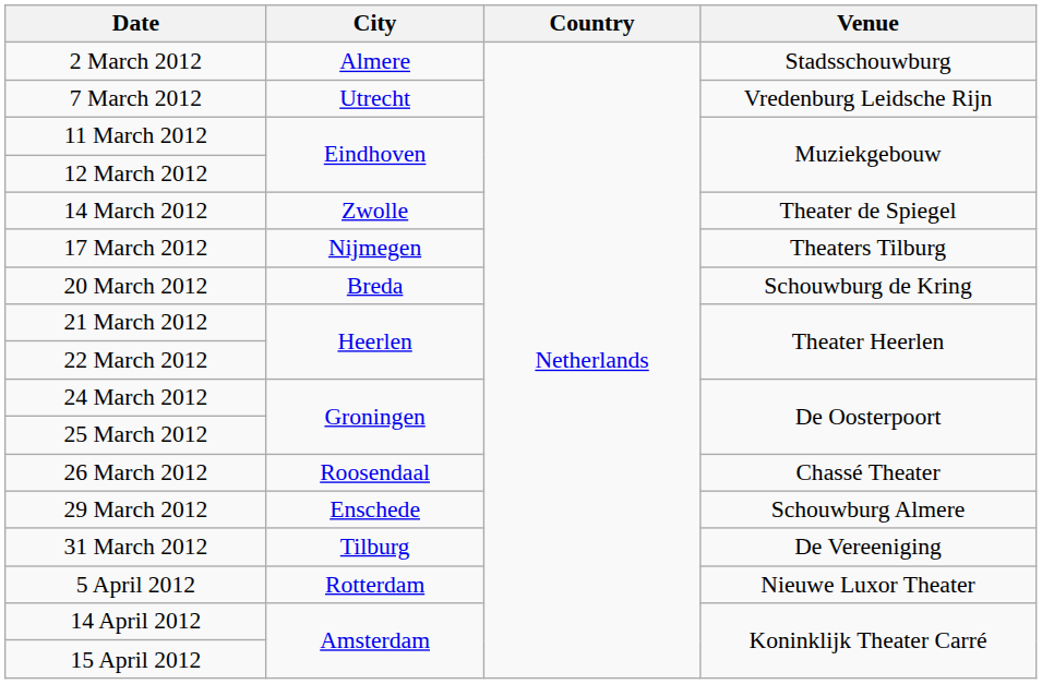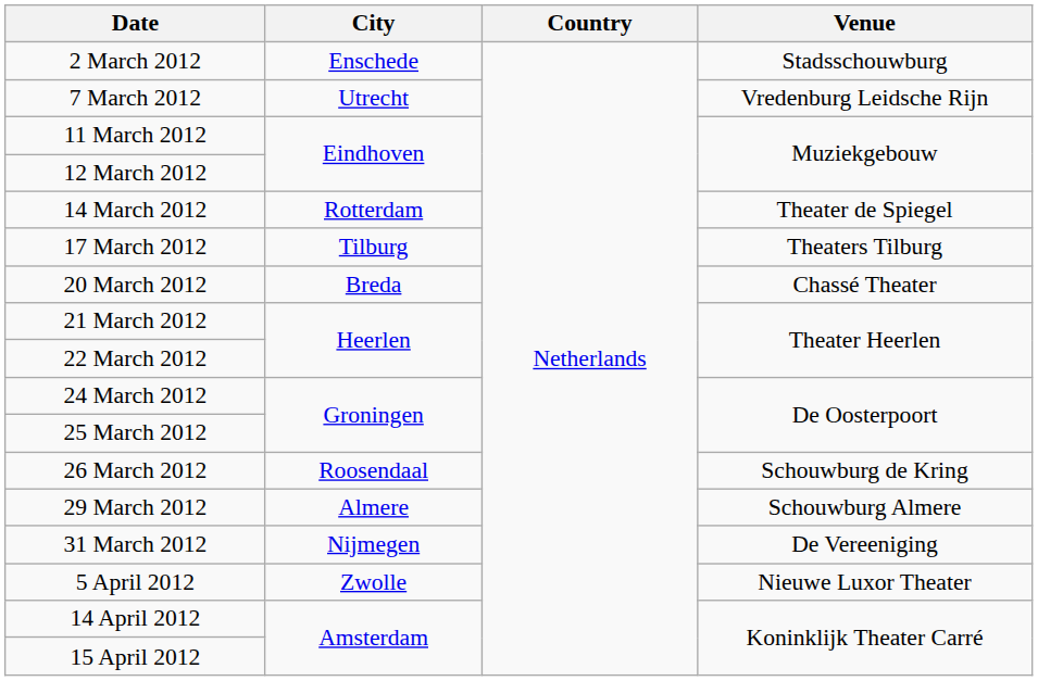2 March 2012 | City: Almere -> Enschede
14 March 2012 | City: Zwolle -> Rotterdam
17 March 2012 | City: Nijmegen -> Tilburg
20 March 2012 | Venue: Schouwburg de Kring -> Chassé Theater
26 March 2012 | Venue: Chassé Theater -> Schouwburg de Kring
29 March 2012 | City: Enschede -> Almere
31 March 2012 | City: Tilburg -> Nijmegen
5 April 2012 | City: Rotterdam -> Zwolle
